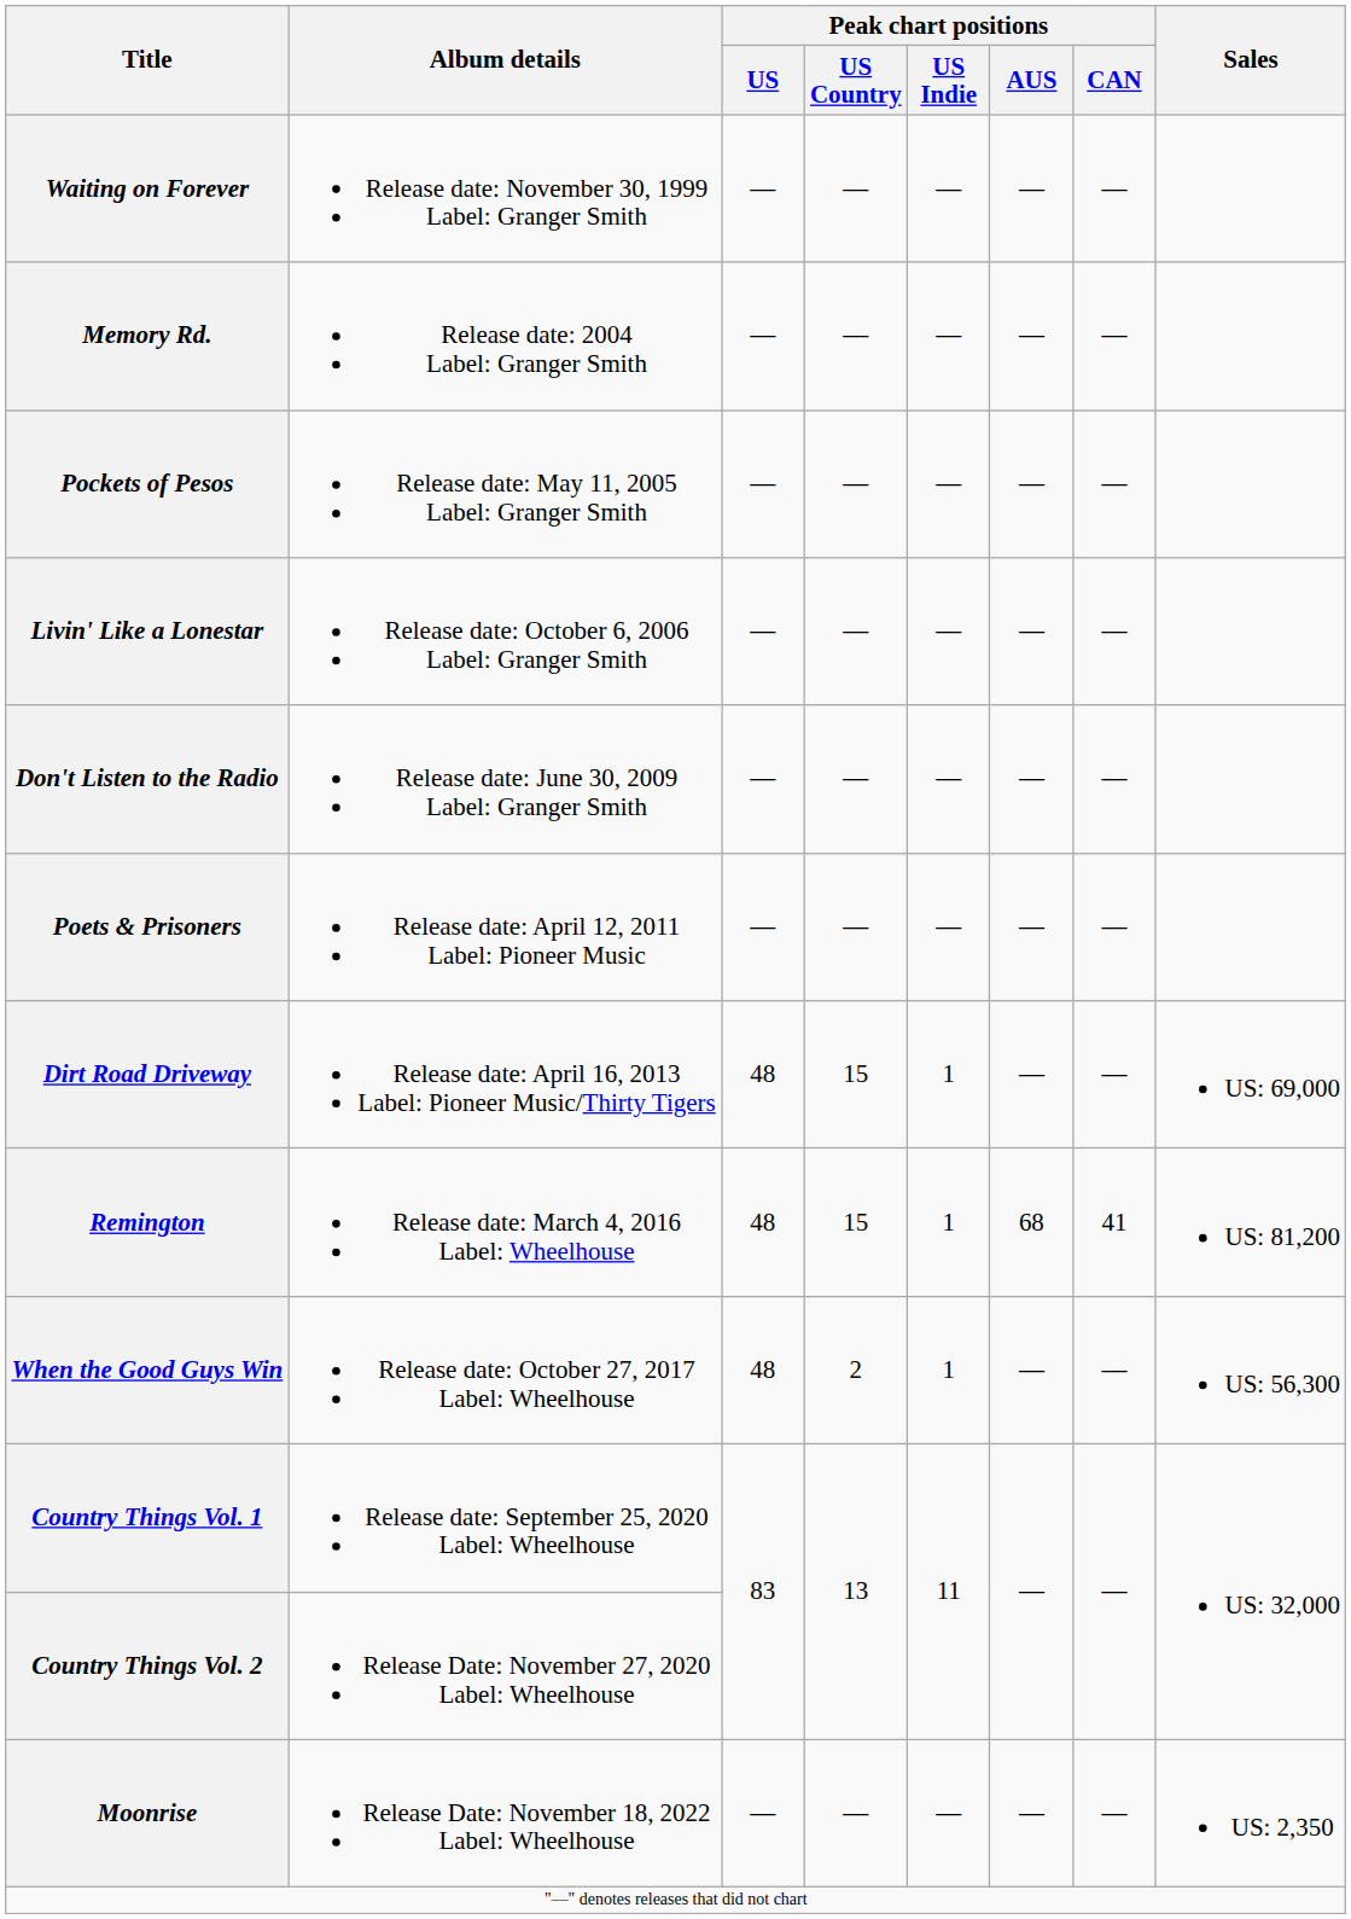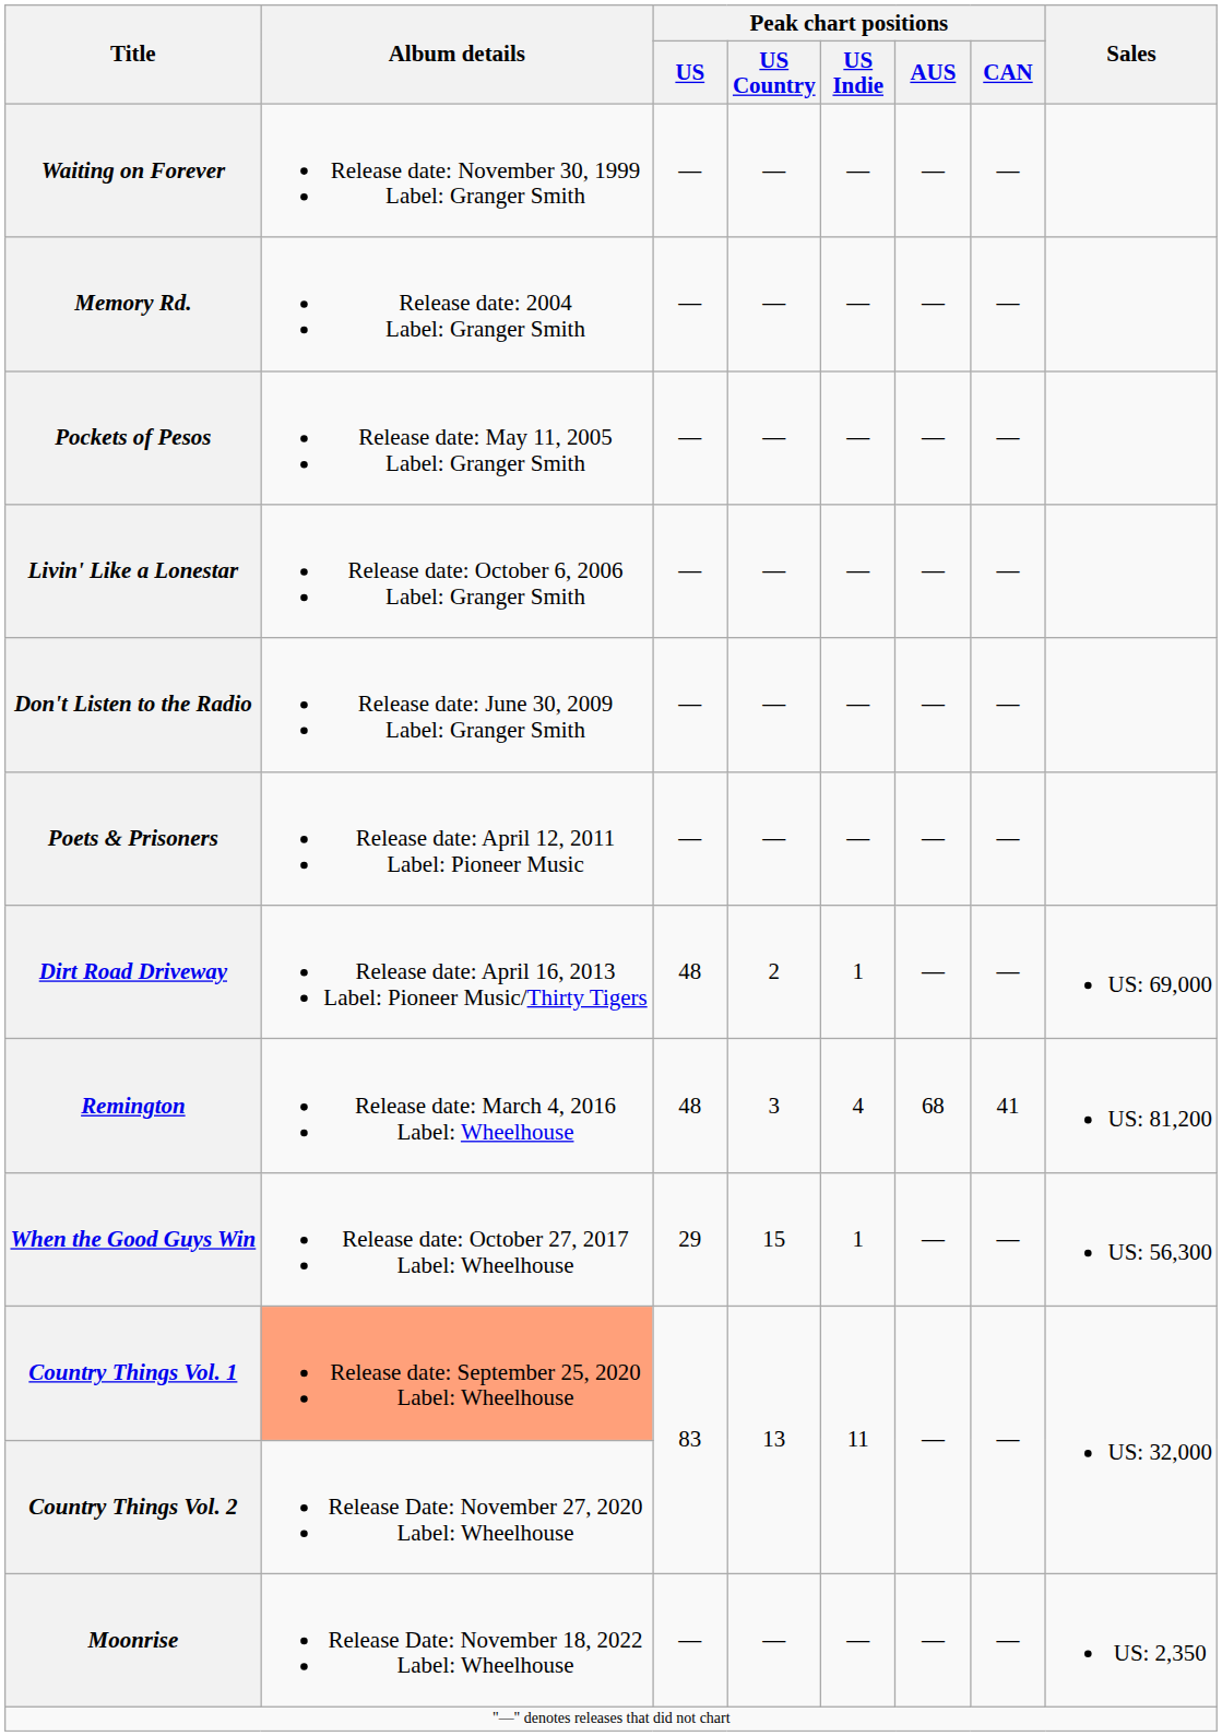Dirt Road Driveway | Peak chart positions / US Country: 15 -> 2
Remington | Peak chart positions / US Country: 15 -> 3
Remington | Peak chart positions / US Indie: 1 -> 4
When the Good Guys Win | Peak chart positions / US: 48 -> 29
When the Good Guys Win | Peak chart positions / US Country: 2 -> 15
Country Things Vol. 1 | Album details: no background -> lightsalmon background
